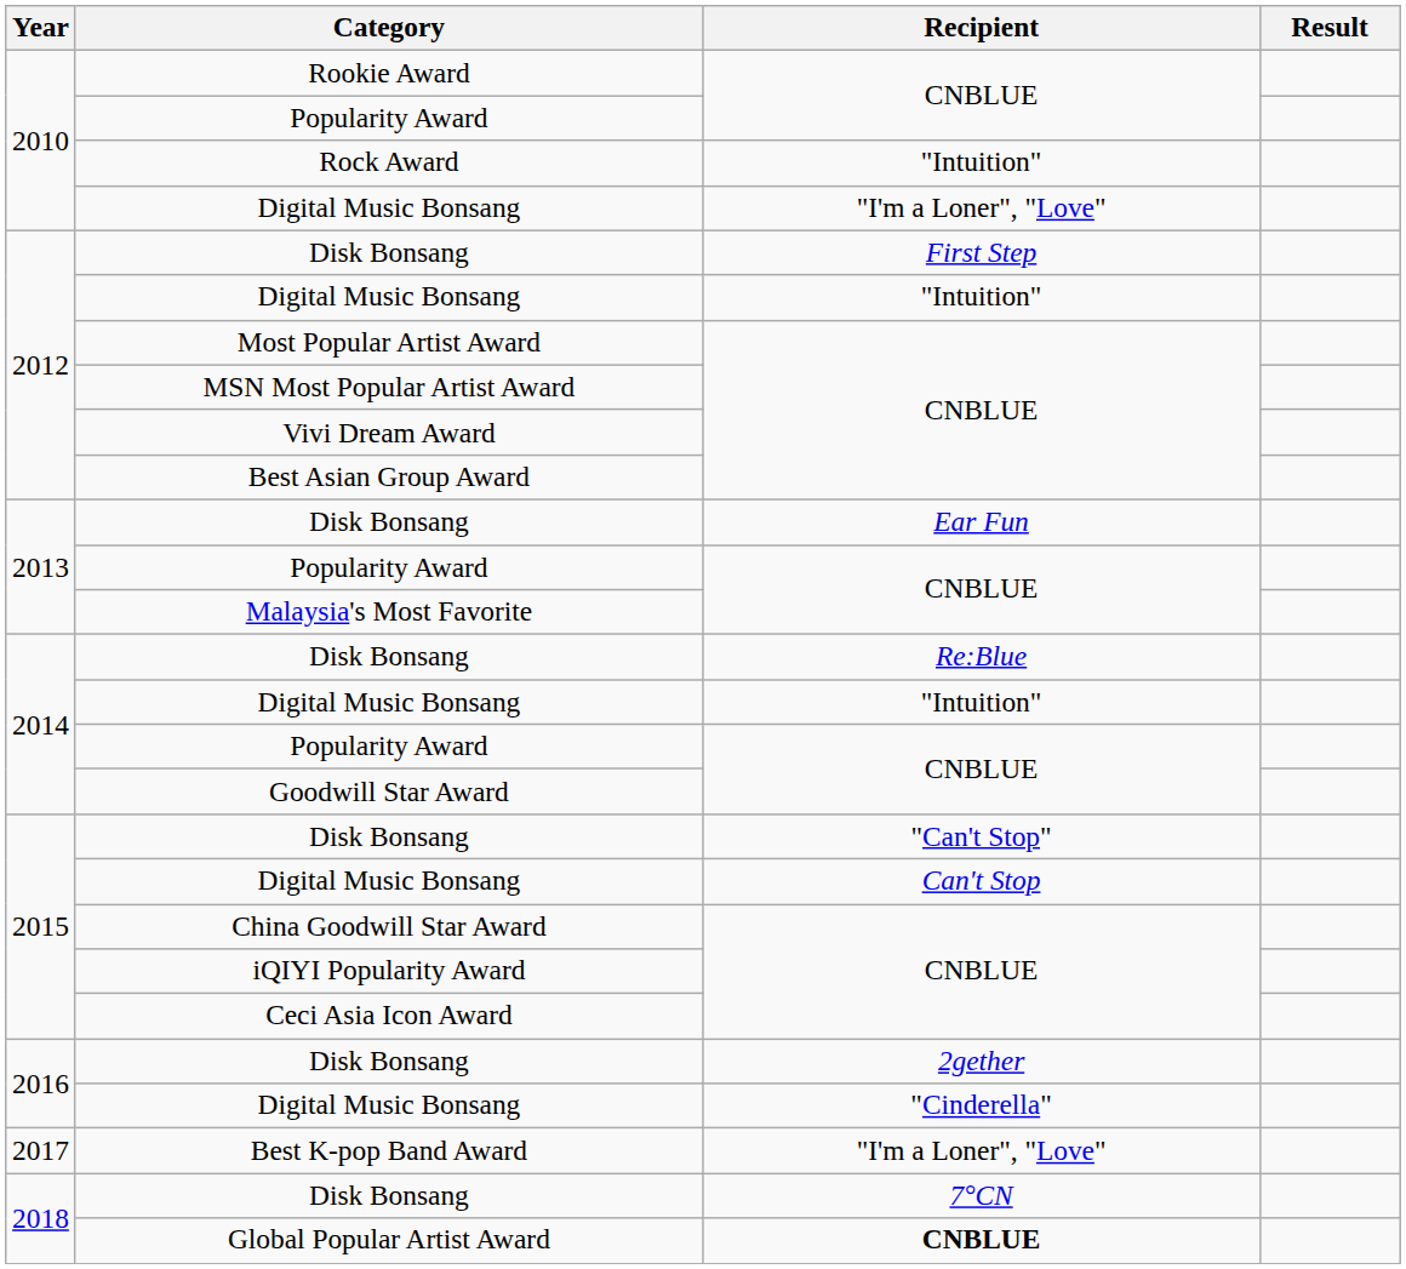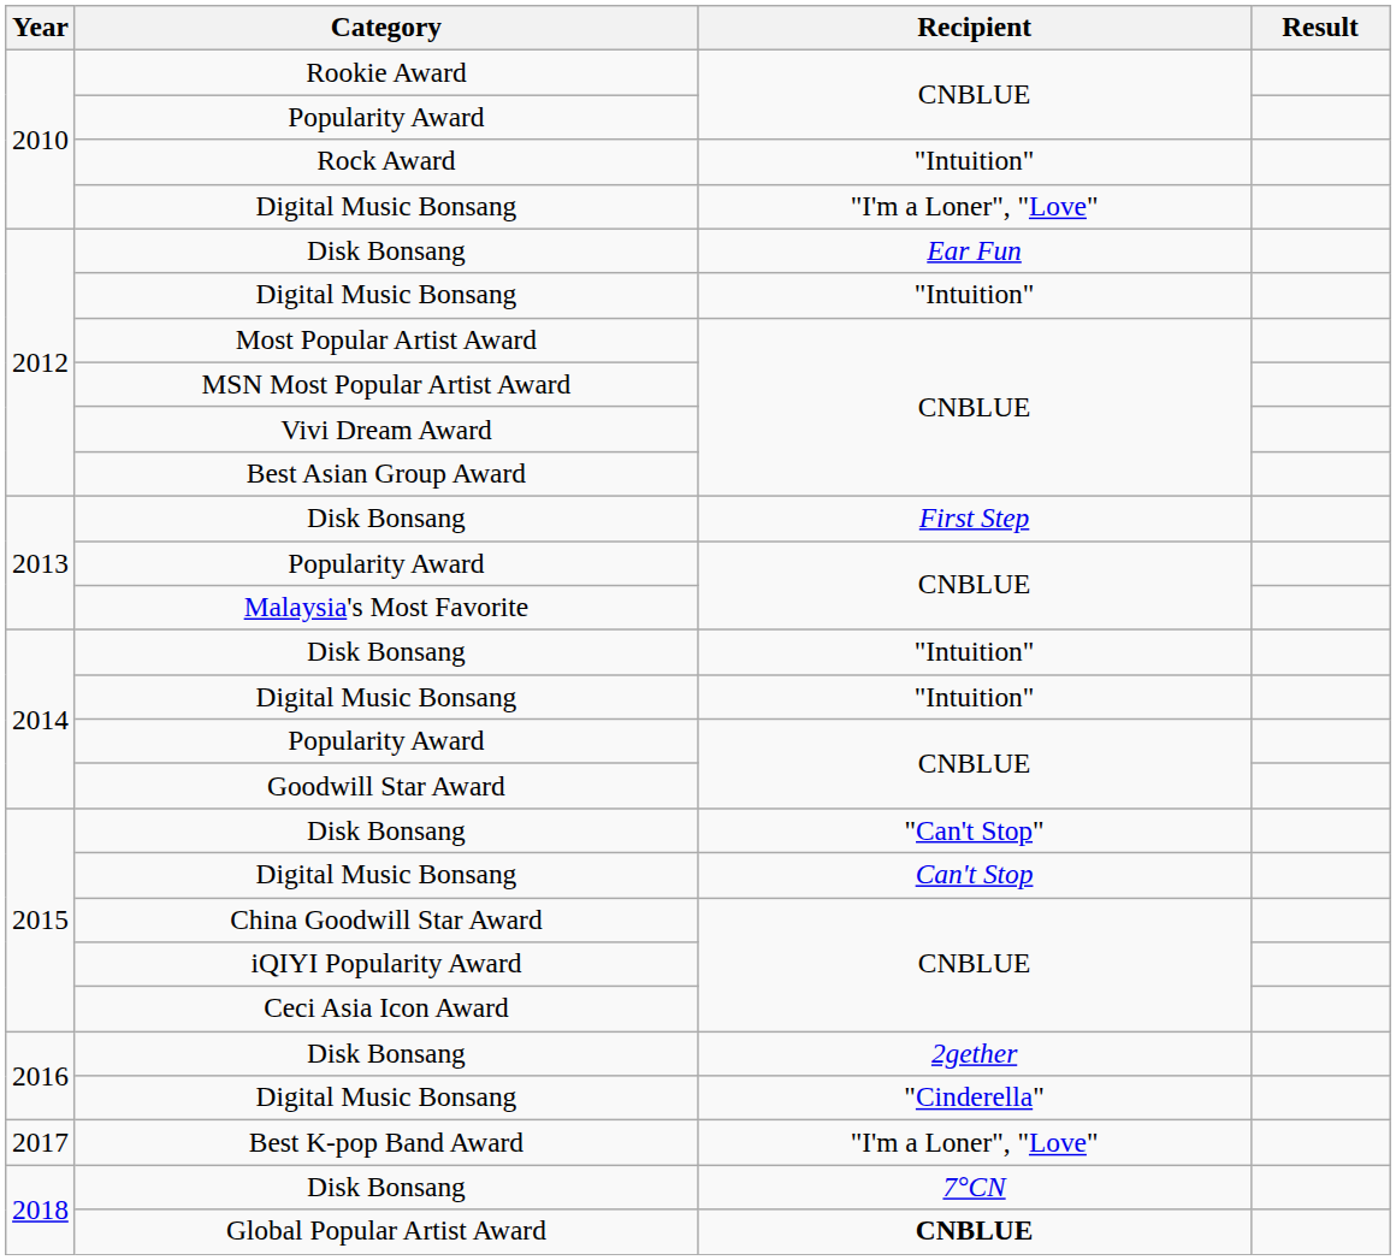2012 / Disk Bonsang | Recipient: First Step -> Ear Fun
2013 / Disk Bonsang | Recipient: Ear Fun -> First Step
2014 / Disk Bonsang | Recipient: Re:Blue -> "Intuition"
